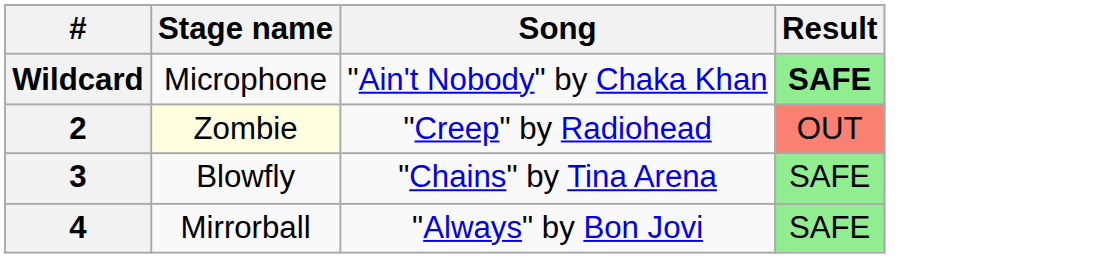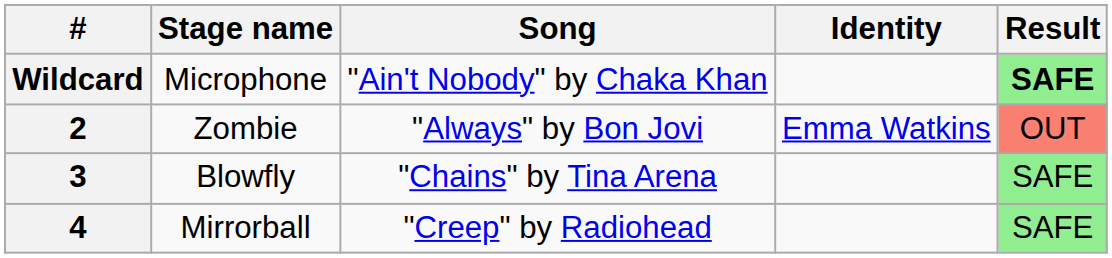+ column: Identity | Emma Watkins
2 | Stage name: lightyellow background -> no background
2 | Song: "Creep" by Radiohead -> "Always" by Bon Jovi
4 | Song: "Always" by Bon Jovi -> "Creep" by Radiohead
